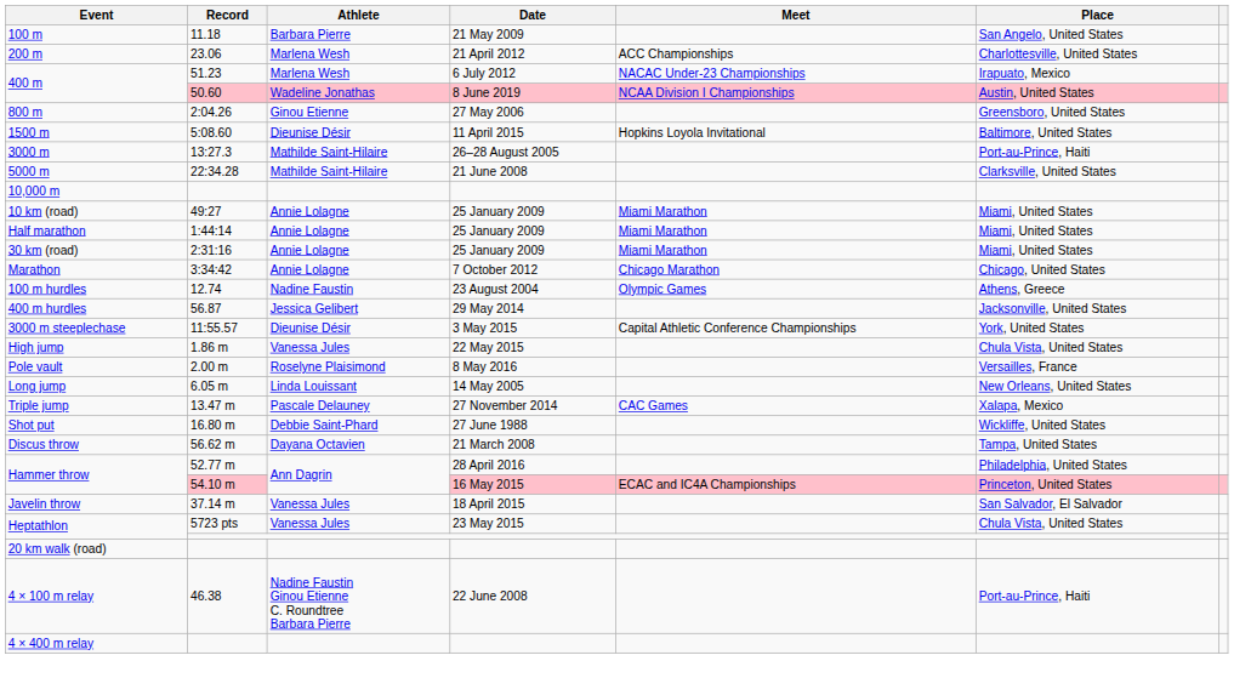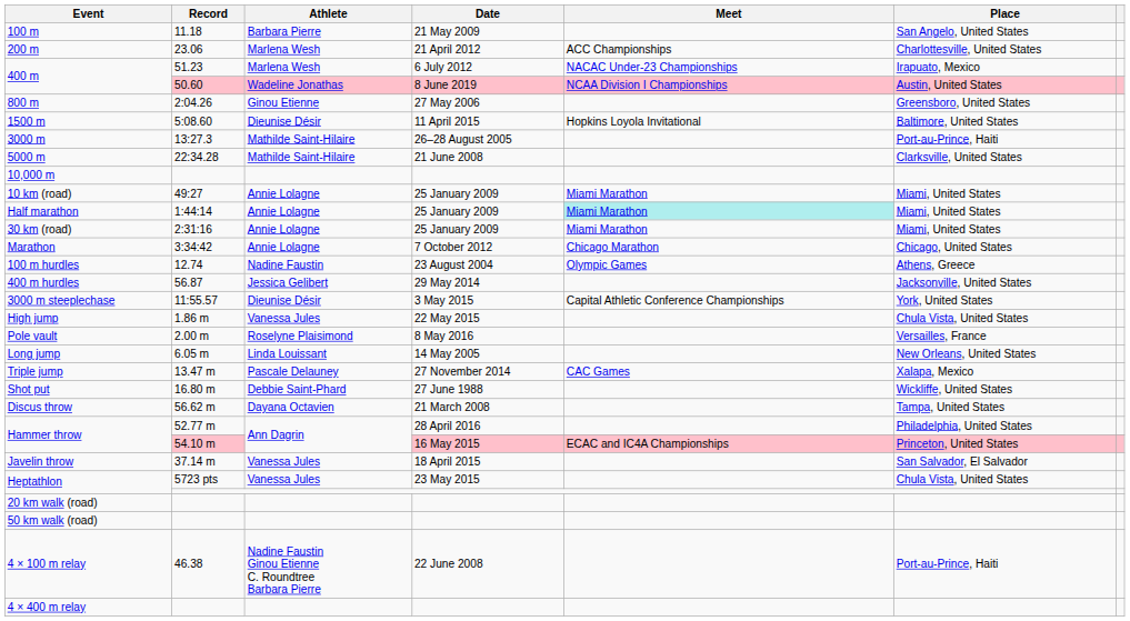Half marathon | Meet: no background -> paleturquoise background
+ row: 50 km walk (road)
